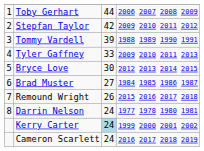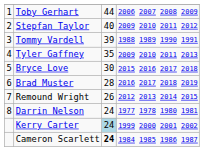Stepfan Taylor | column 3: 42 -> 40
Tyler Gaffney | column 3: 33 -> 35
Bryce Love | column 4: 2012 2013 2014 2015 -> 2015 2016 2017 2018
Brad Muster | column 3: 27 -> 28
Brad Muster | column 4: 1984 1985 1986 1987 -> 2016 2017 2018 2019
Remound Wright | column 4: 2015 2016 2017 2018 -> 2012 2013 2014 2015
Cameron Scarlett | column 3: normal -> bold
Cameron Scarlett | column 4: 2016 2017 2018 2019 -> 1984 1985 1986 1987
